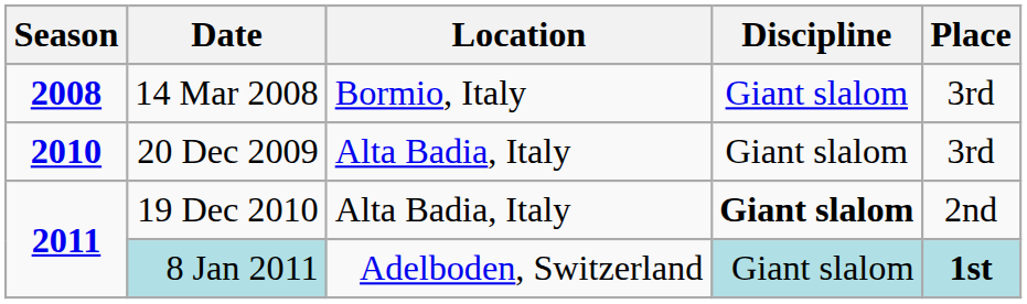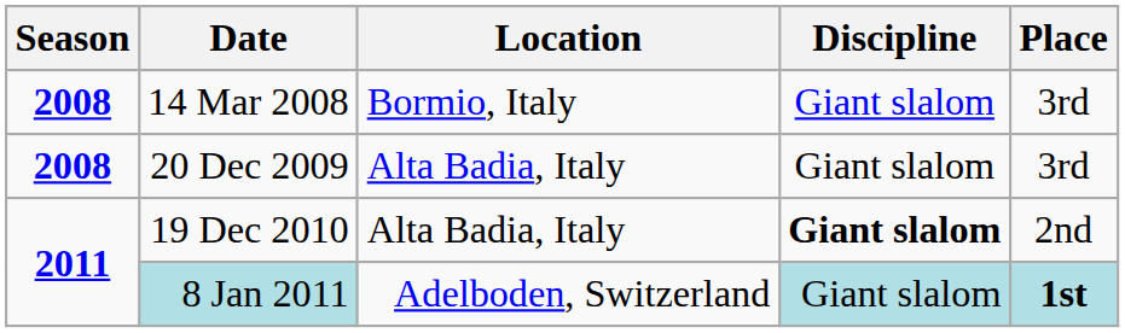20 Dec 2009 | Season: 2010 -> 2008
